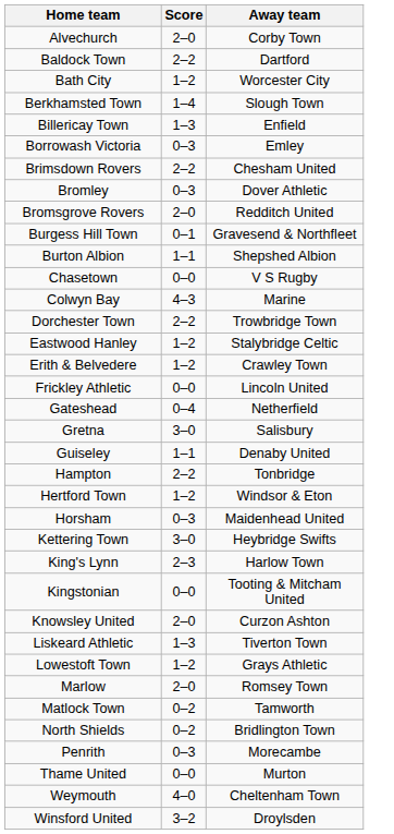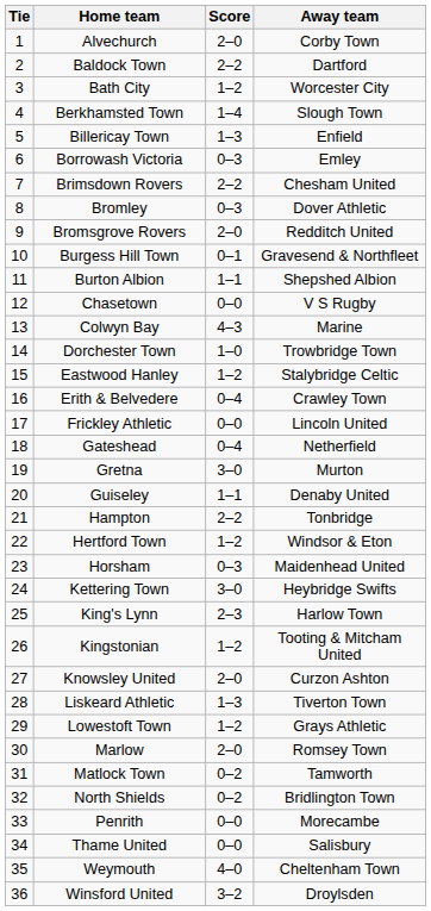+ column: Tie | 1 | 2 | 3 | 4 | 5 | 6 | 7 | 8 | 9 | 10 | 11 | 12 | 13 | 14 | 15 | 16 | 17 | 18 | 19 | 20 | 21 | 22 | 23 | 24 | 25 | 26 | 27 | 28 | 29 | 30 | 31 | 32 | 33 | 34 | 35 | 36
Dorchester Town | Score: 2–2 -> 1–0
Erith & Belvedere | Score: 1–2 -> 0–4
Gretna | Away team: Salisbury -> Murton
Kingstonian | Score: 0–0 -> 1–2
Penrith | Score: 0–3 -> 0–0
Thame United | Away team: Murton -> Salisbury
